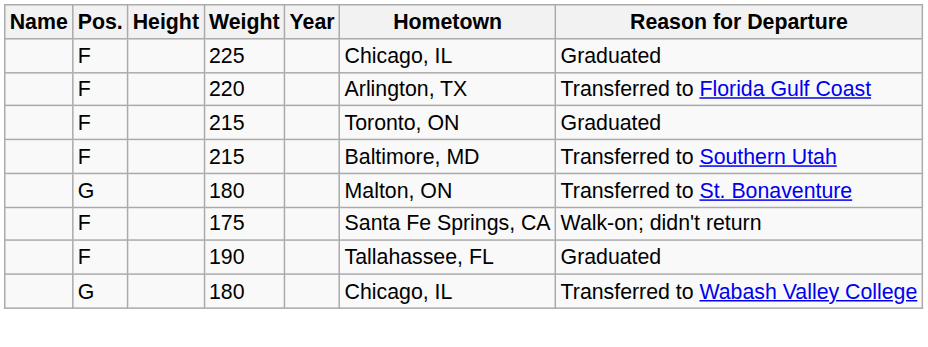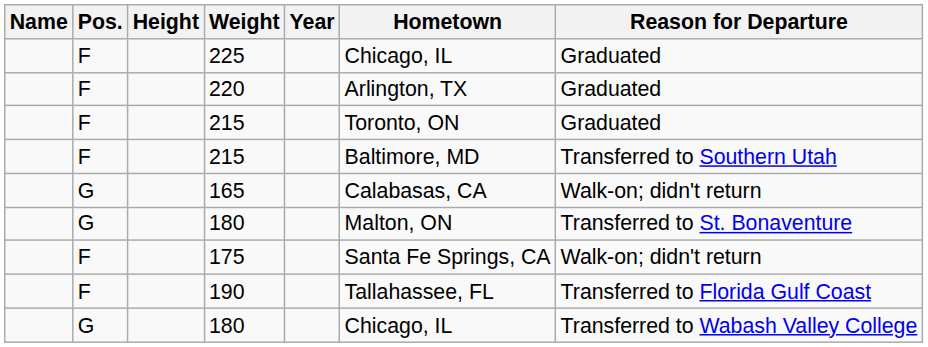220 | Reason for Departure: Transferred to Florida Gulf Coast -> Graduated
+ row: G | 165 | Calabasas, CA | Walk-on; didn't return
190 | Reason for Departure: Graduated -> Transferred to Florida Gulf Coast
